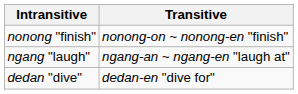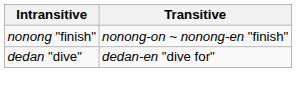- row: ngang "laugh" | ngang-an ~ ngang-en "laugh at"
